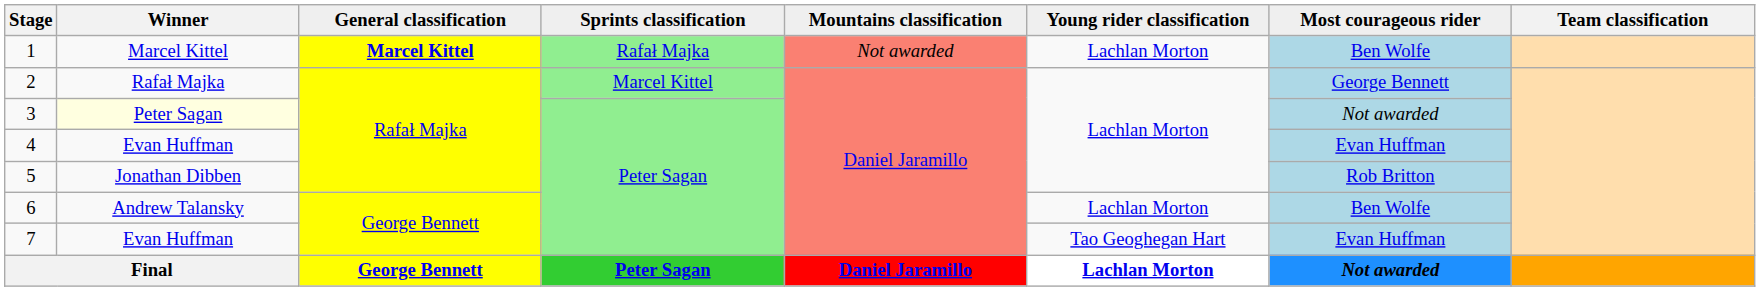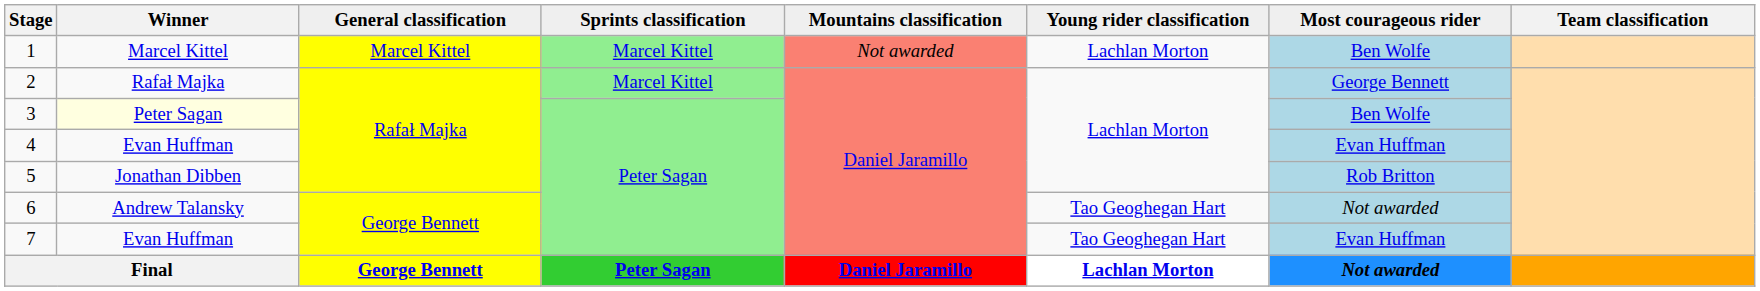1 | General classification: bold -> normal
1 | Sprints classification: Rafał Majka -> Marcel Kittel
3 | Most courageous rider: Not awarded -> Ben Wolfe
6 | Young rider classification: Lachlan Morton -> Tao Geoghegan Hart
6 | Most courageous rider: Ben Wolfe -> Not awarded
